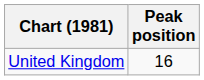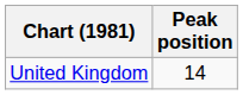United Kingdom | Peak position: 16 -> 14
